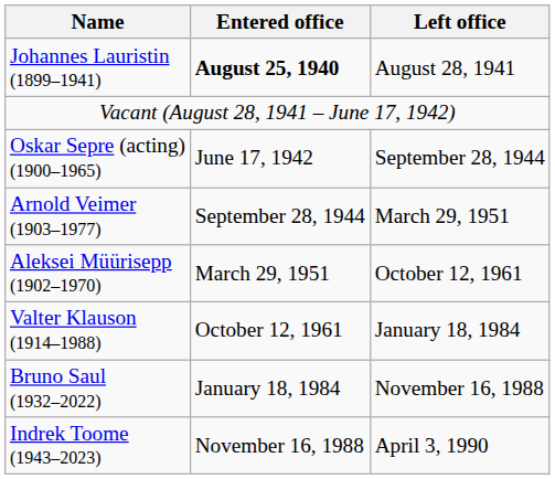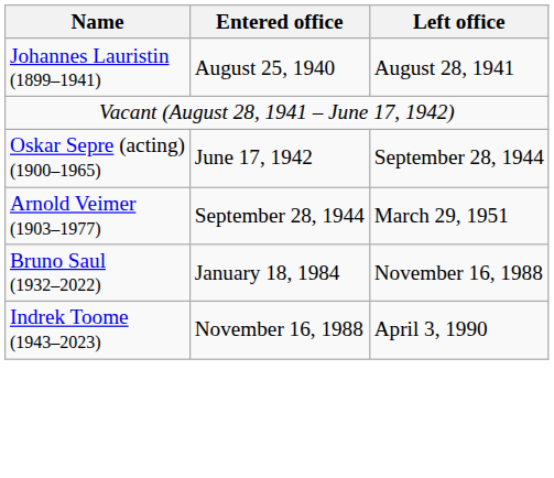Johannes Lauristin (1899–1941) | Entered office: bold -> normal
- row: Aleksei Müürisepp (1902–1970) | March 29, 1951 | October 12, 1961
- row: Valter Klauson (1914–1988) | October 12, 1961 | January 18, 1984
